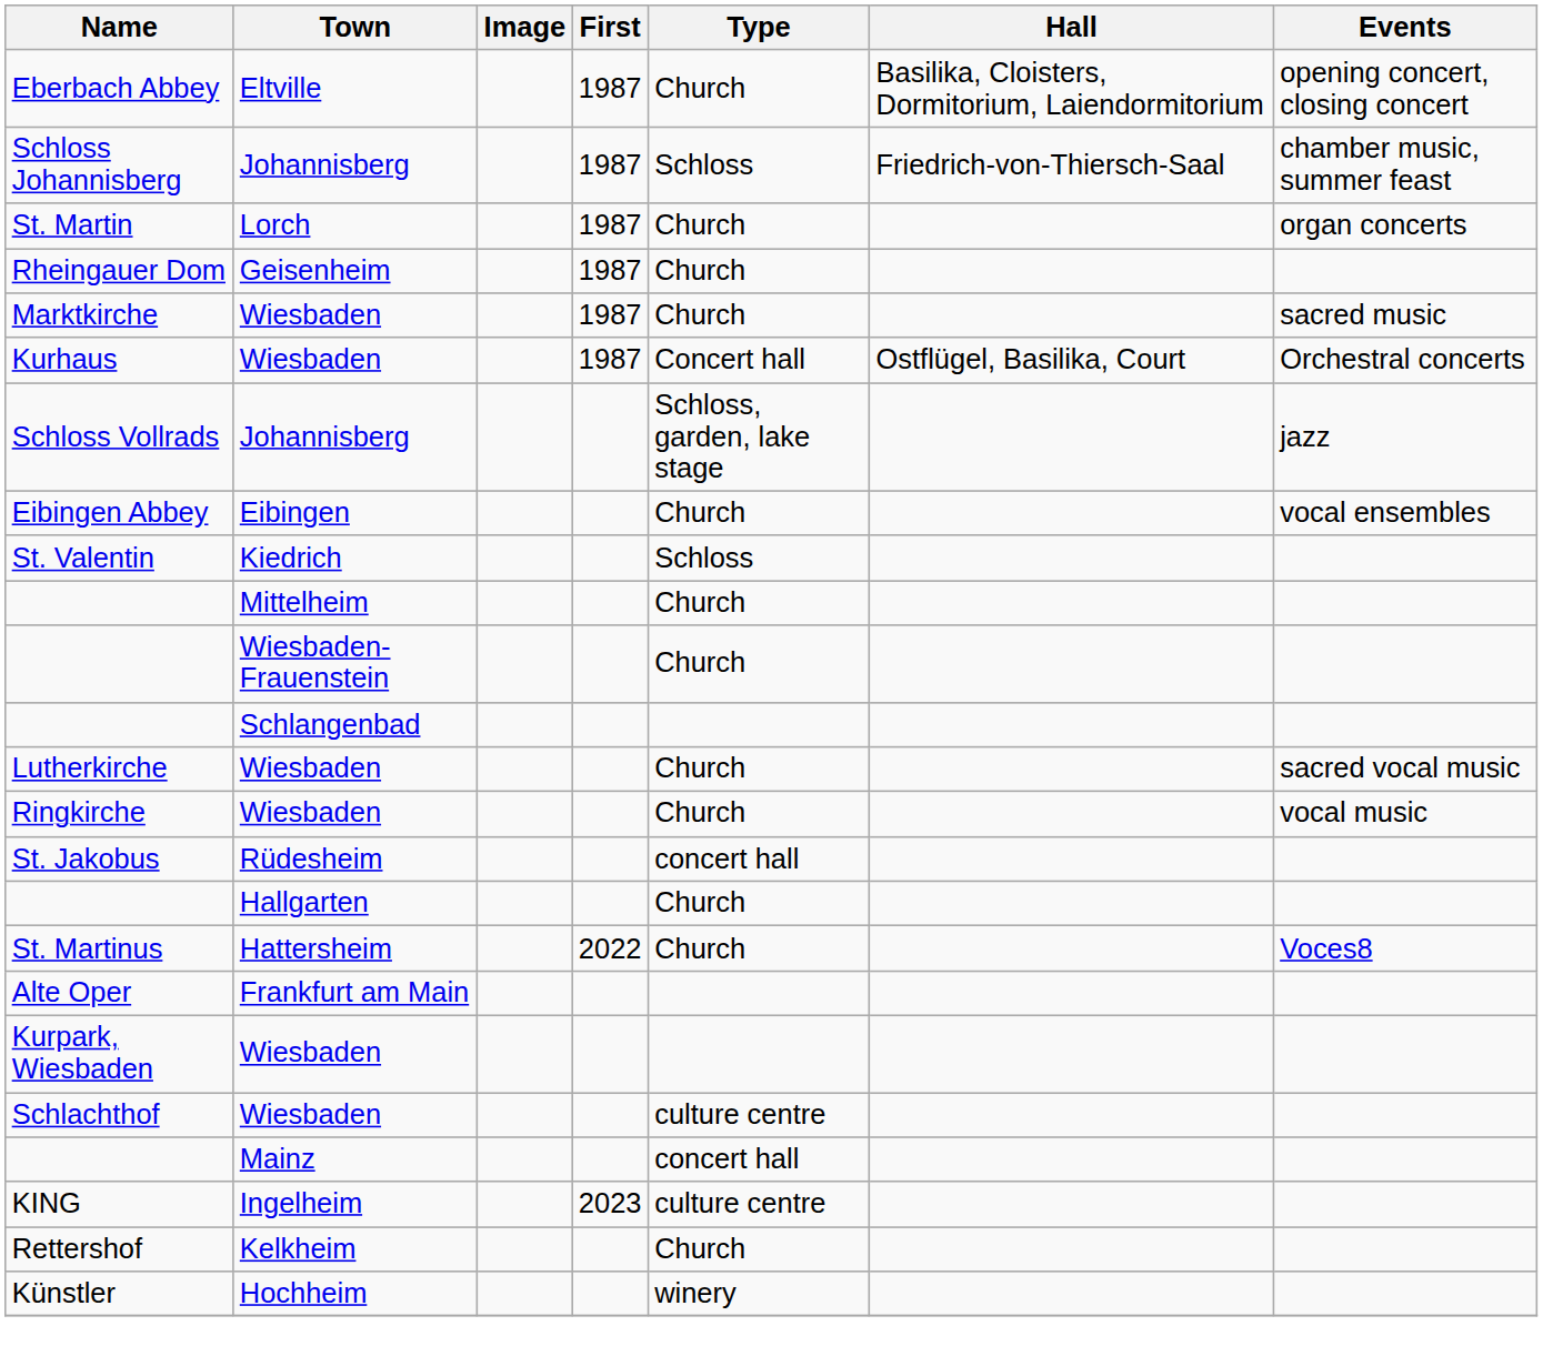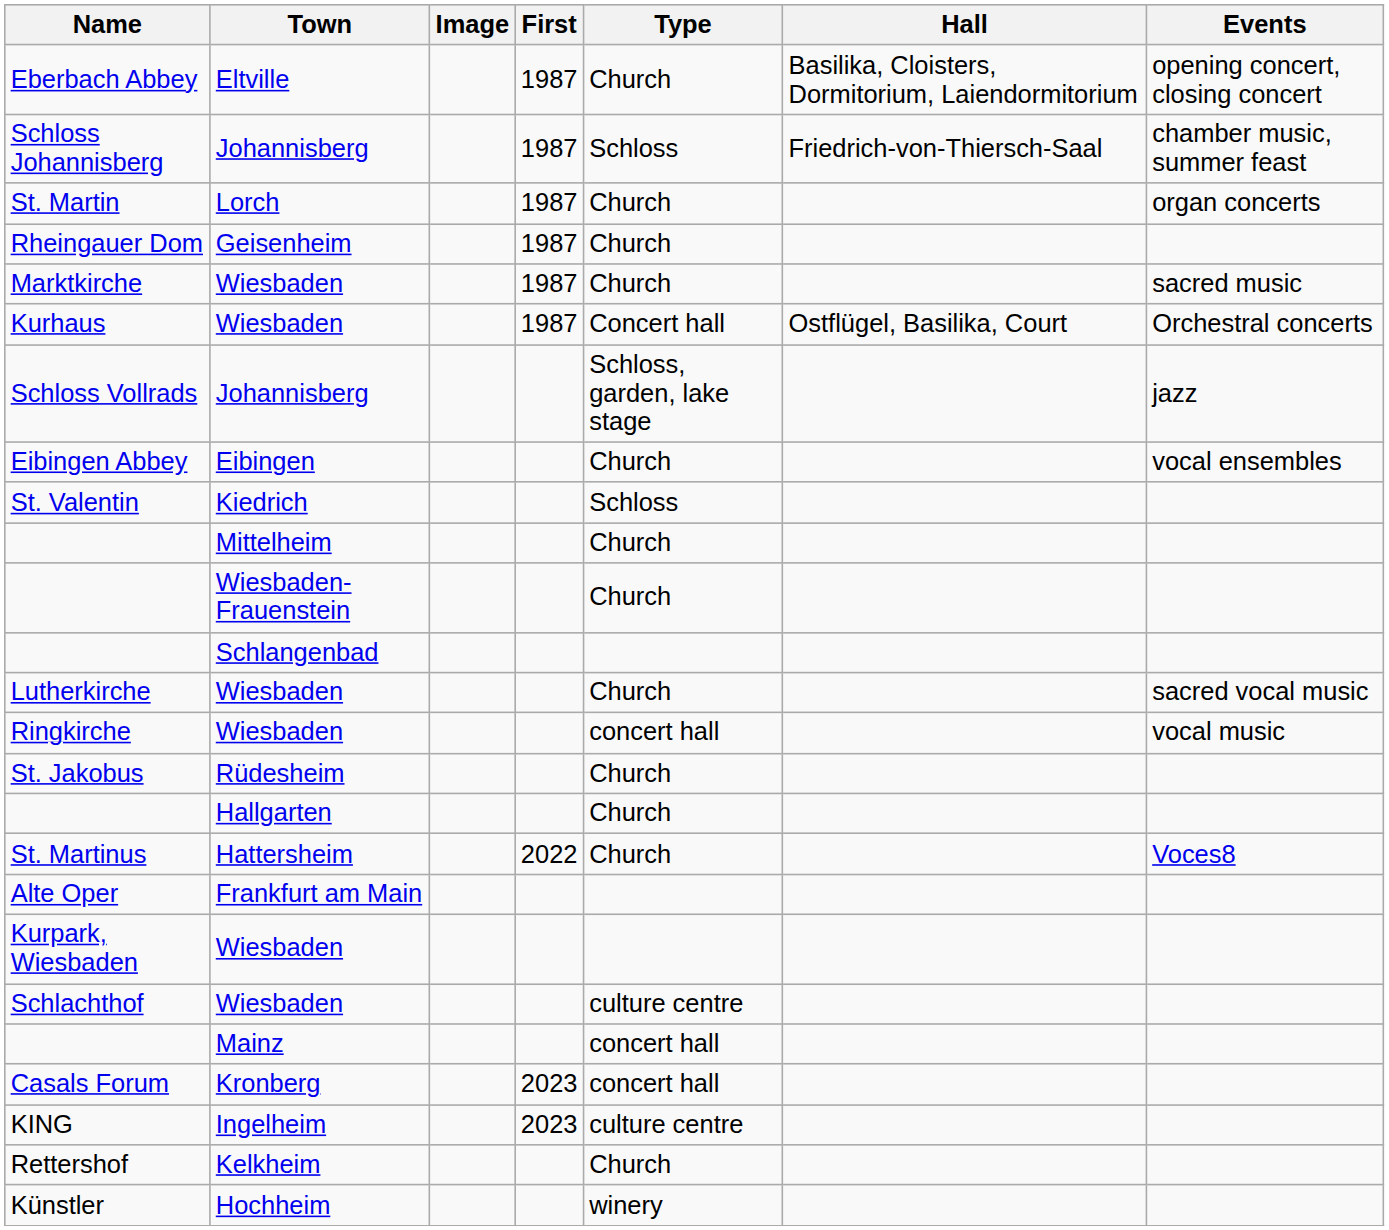Ringkirche | Type: Church -> concert hall
St. Jakobus | Type: concert hall -> Church
+ row: Casals Forum | Kronberg | 2023 | concert hall
